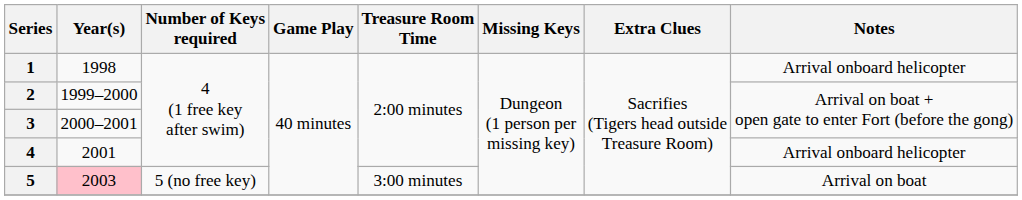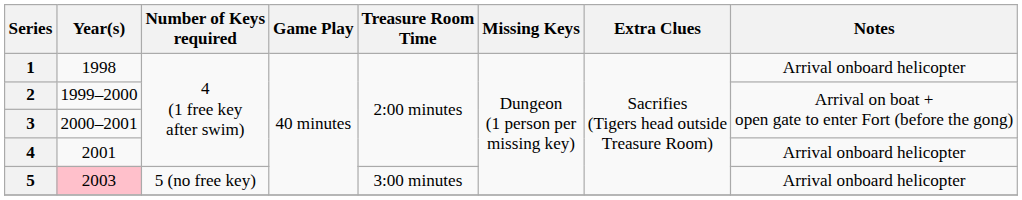5 | Notes: Arrival on boat -> Arrival onboard helicopter
